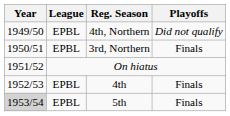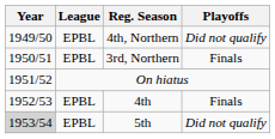5th | Playoffs: Finals -> Did not qualify
